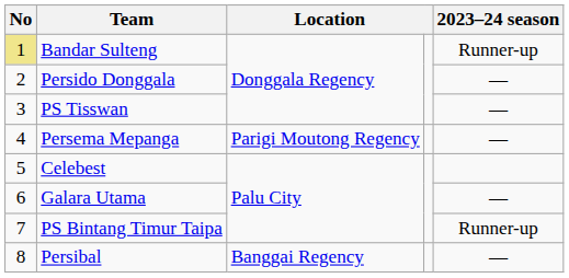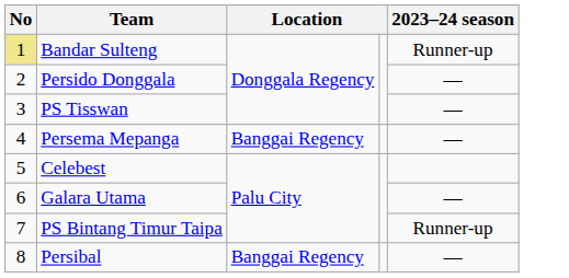Persema Mepanga | column 3: Parigi Moutong Regency -> Banggai Regency
